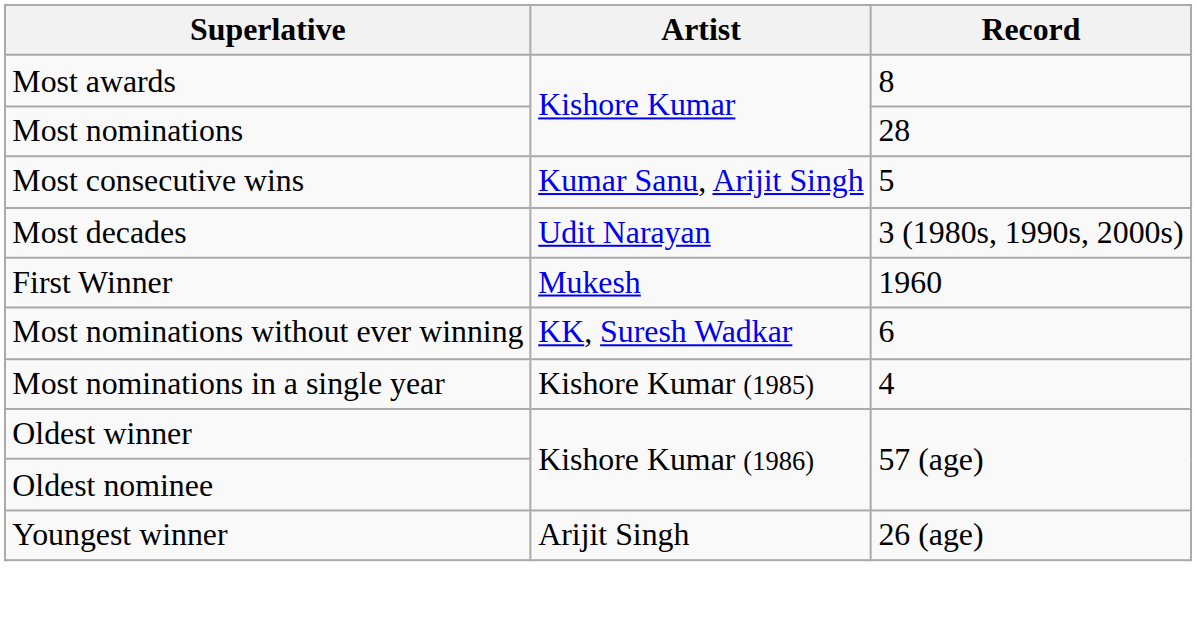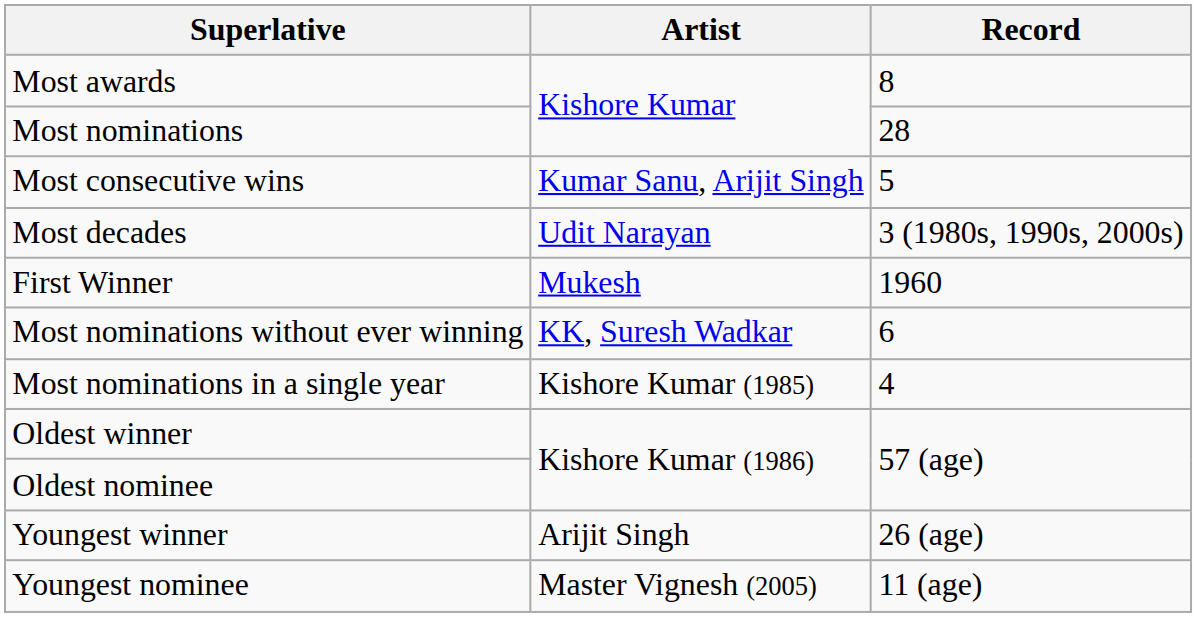+ row: Youngest nominee | Master Vignesh (2005) | 11 (age)
